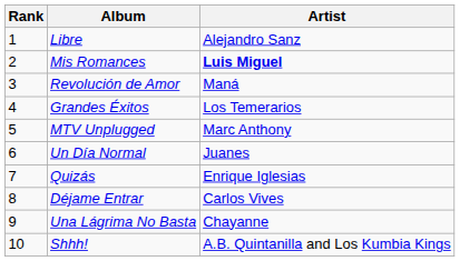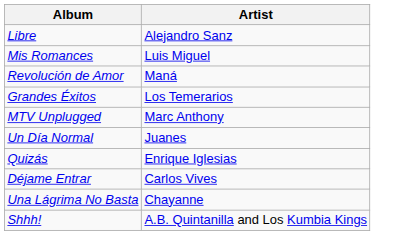- column: Rank | 1 | 2 | 3 | 4 | 5 | 6 | 7 | 8 | 9 | 10
Mis Romances | Artist: bold -> normal
